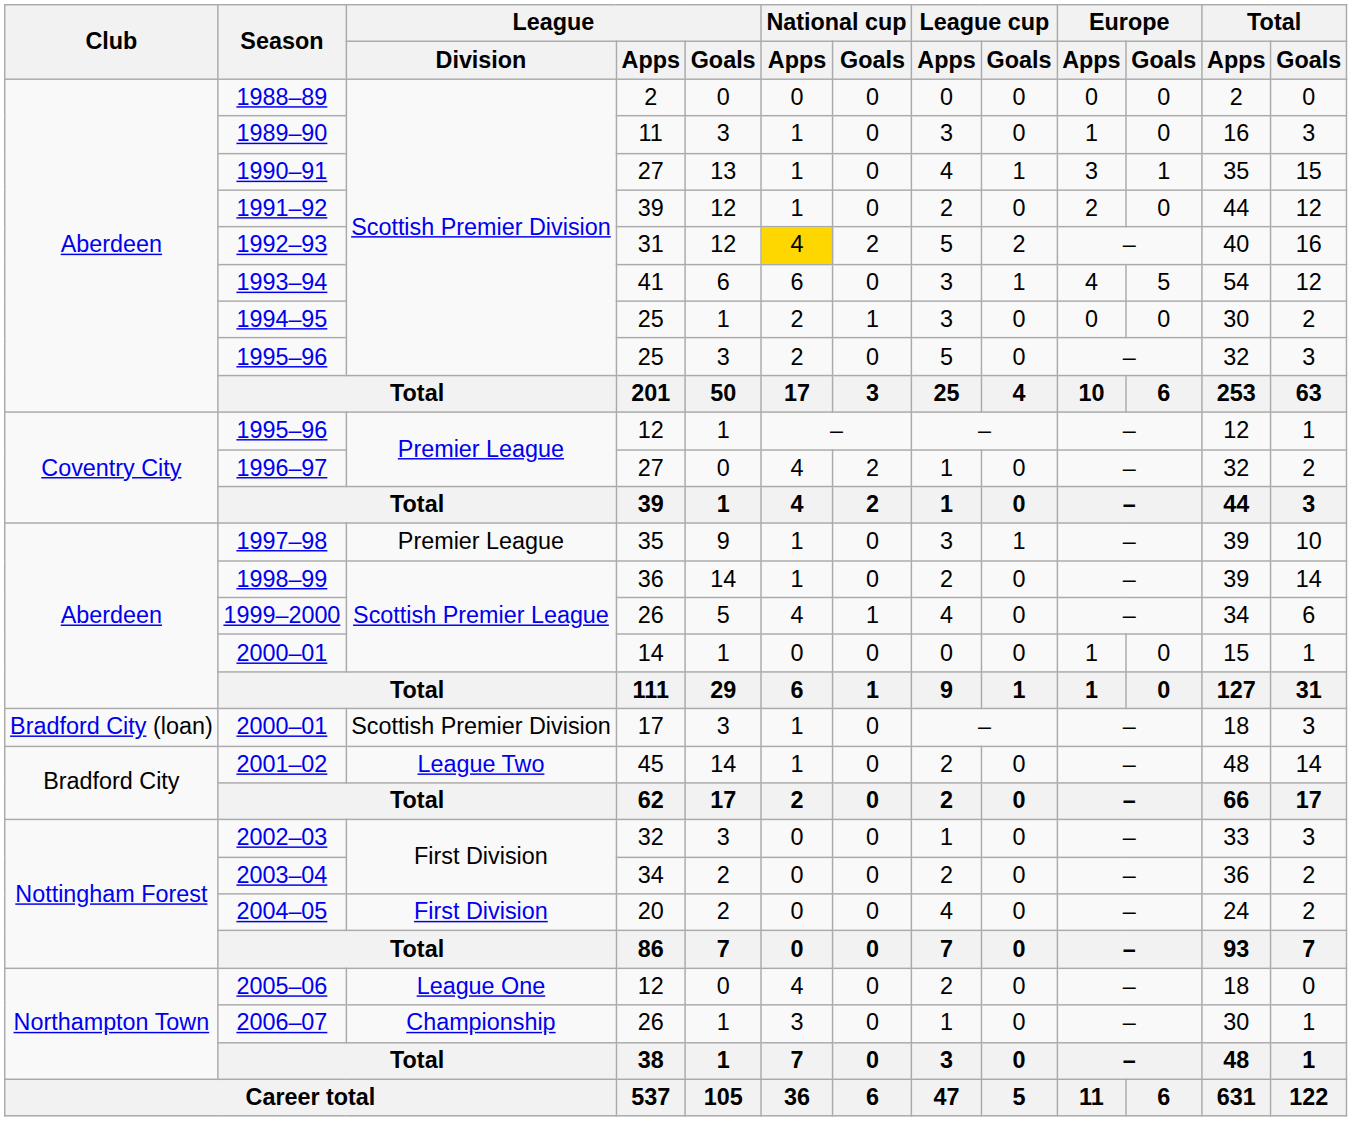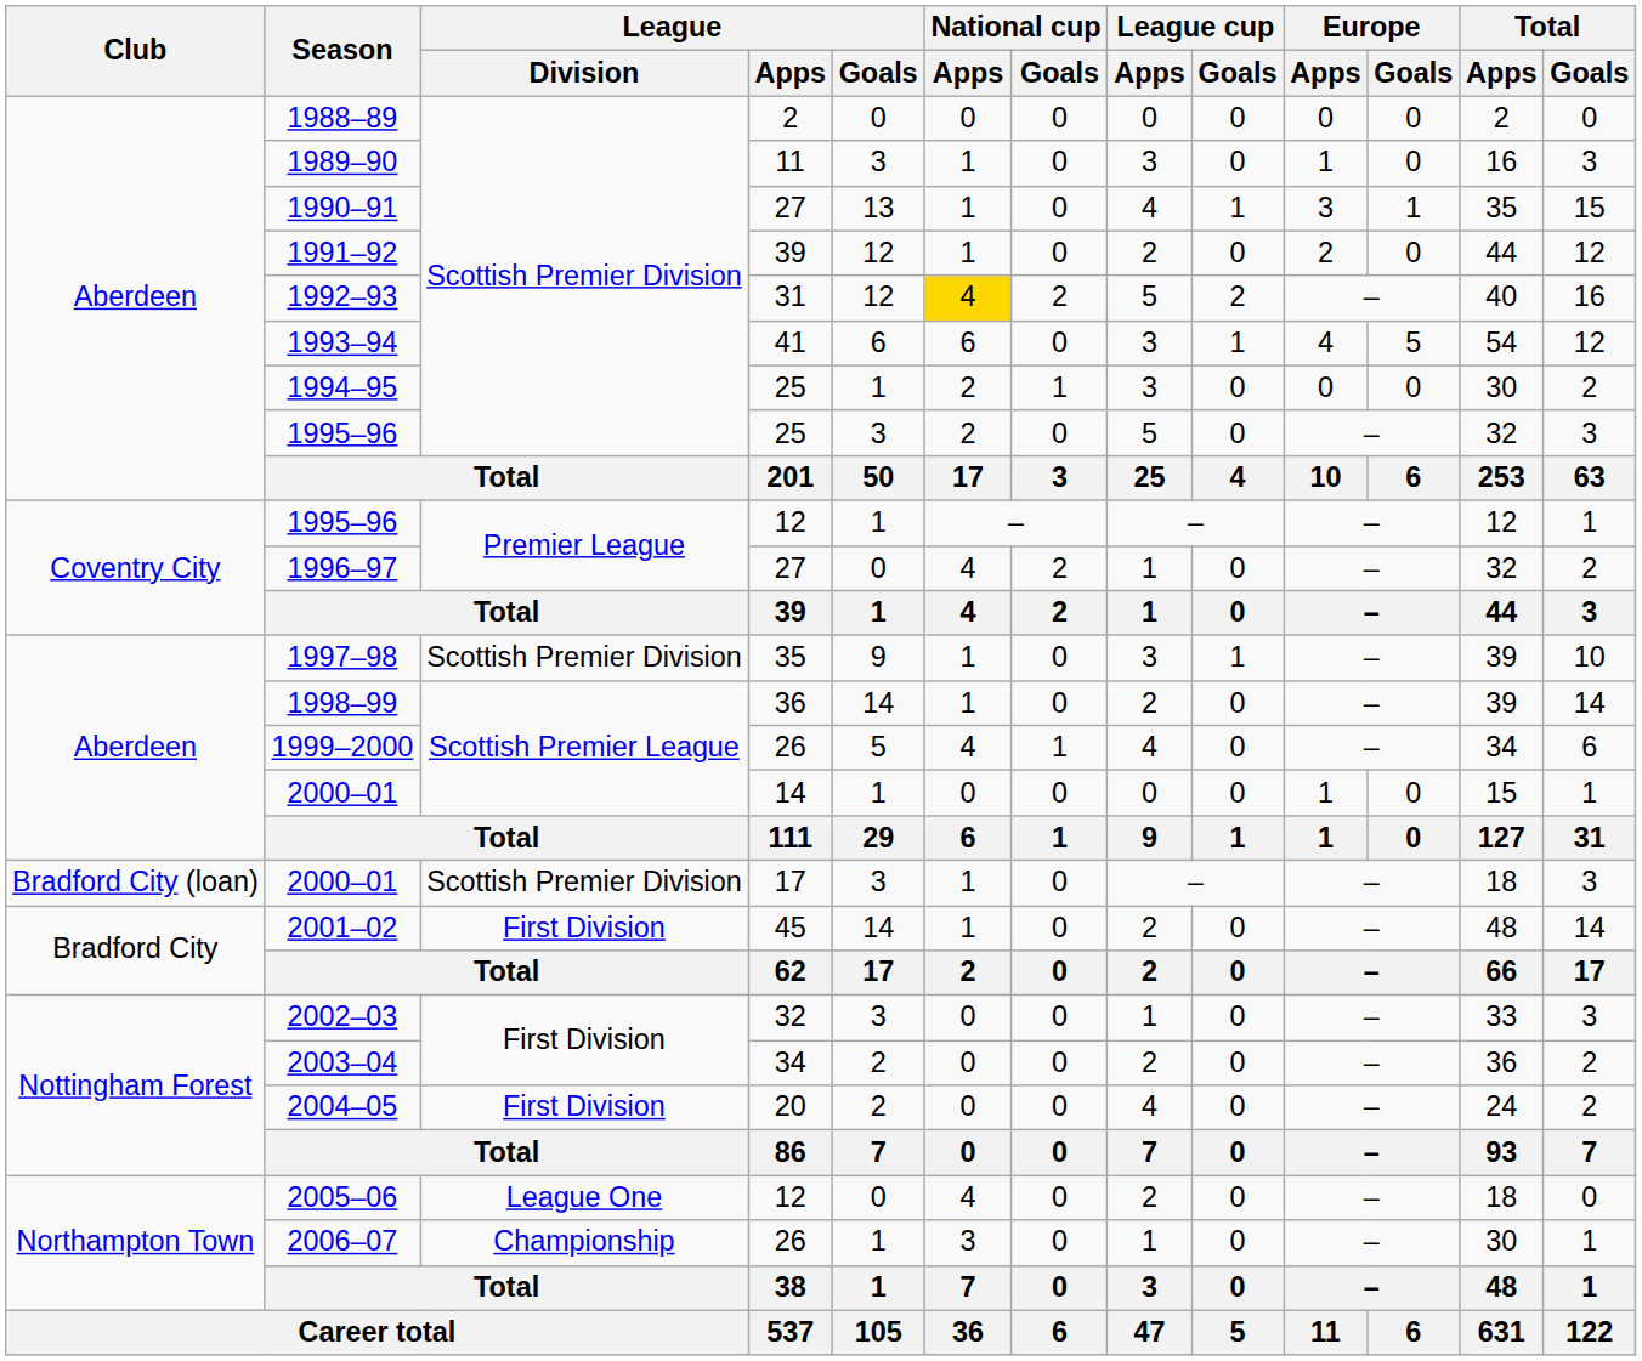1997–98 | League / Division: Premier League -> Scottish Premier Division
2001–02 | League / Division: League Two -> First Division
